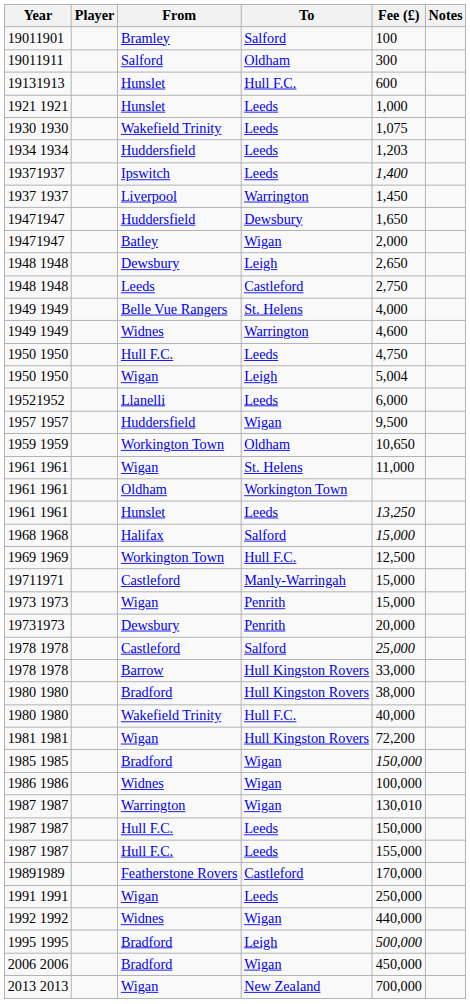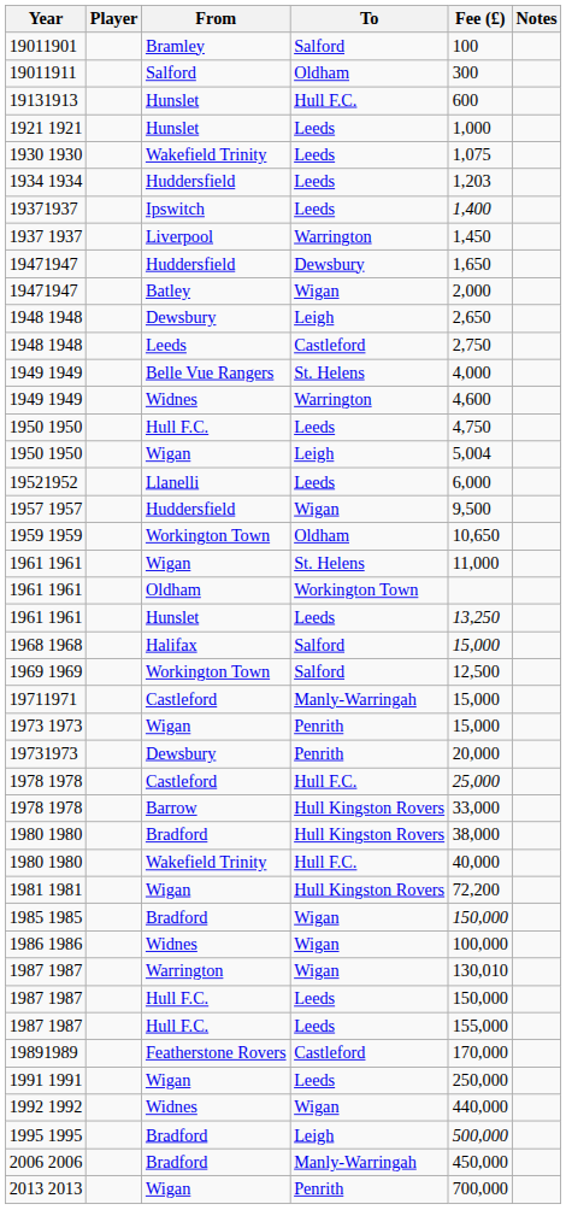1969 1969 | To: Hull F.C. -> Salford
1978 1978 / Castleford | To: Salford -> Hull F.C.
2006 2006 | To: Wigan -> Manly-Warringah
2013 2013 | To: New Zealand -> Penrith
